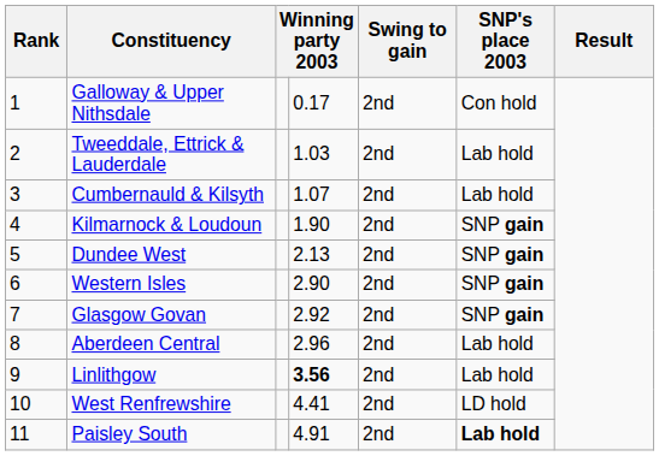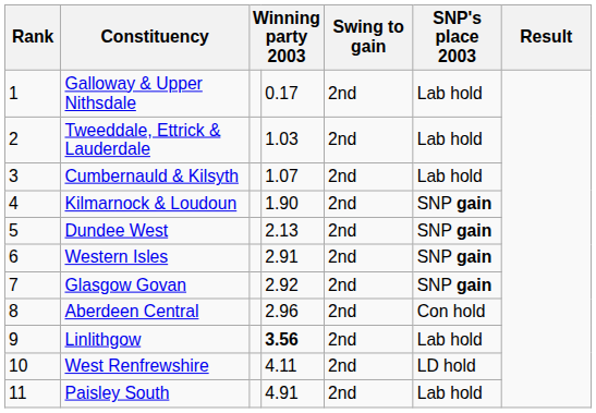Galloway & Upper Nithsdale | SNP's place 2003: Con hold -> Lab hold
Western Isles | column 4: 2.90 -> 2.91
Aberdeen Central | SNP's place 2003: Lab hold -> Con hold
West Renfrewshire | column 4: 4.41 -> 4.11
Paisley South | SNP's place 2003: bold -> normal
